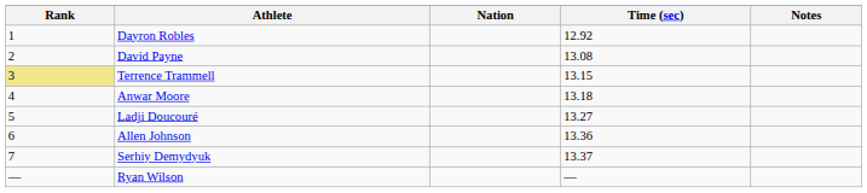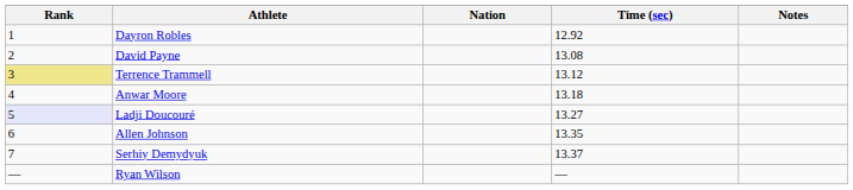Terrence Trammell | Time (sec): 13.15 -> 13.12
Ladji Doucouré | Rank: no background -> lavender background
Allen Johnson | Time (sec): 13.36 -> 13.35
